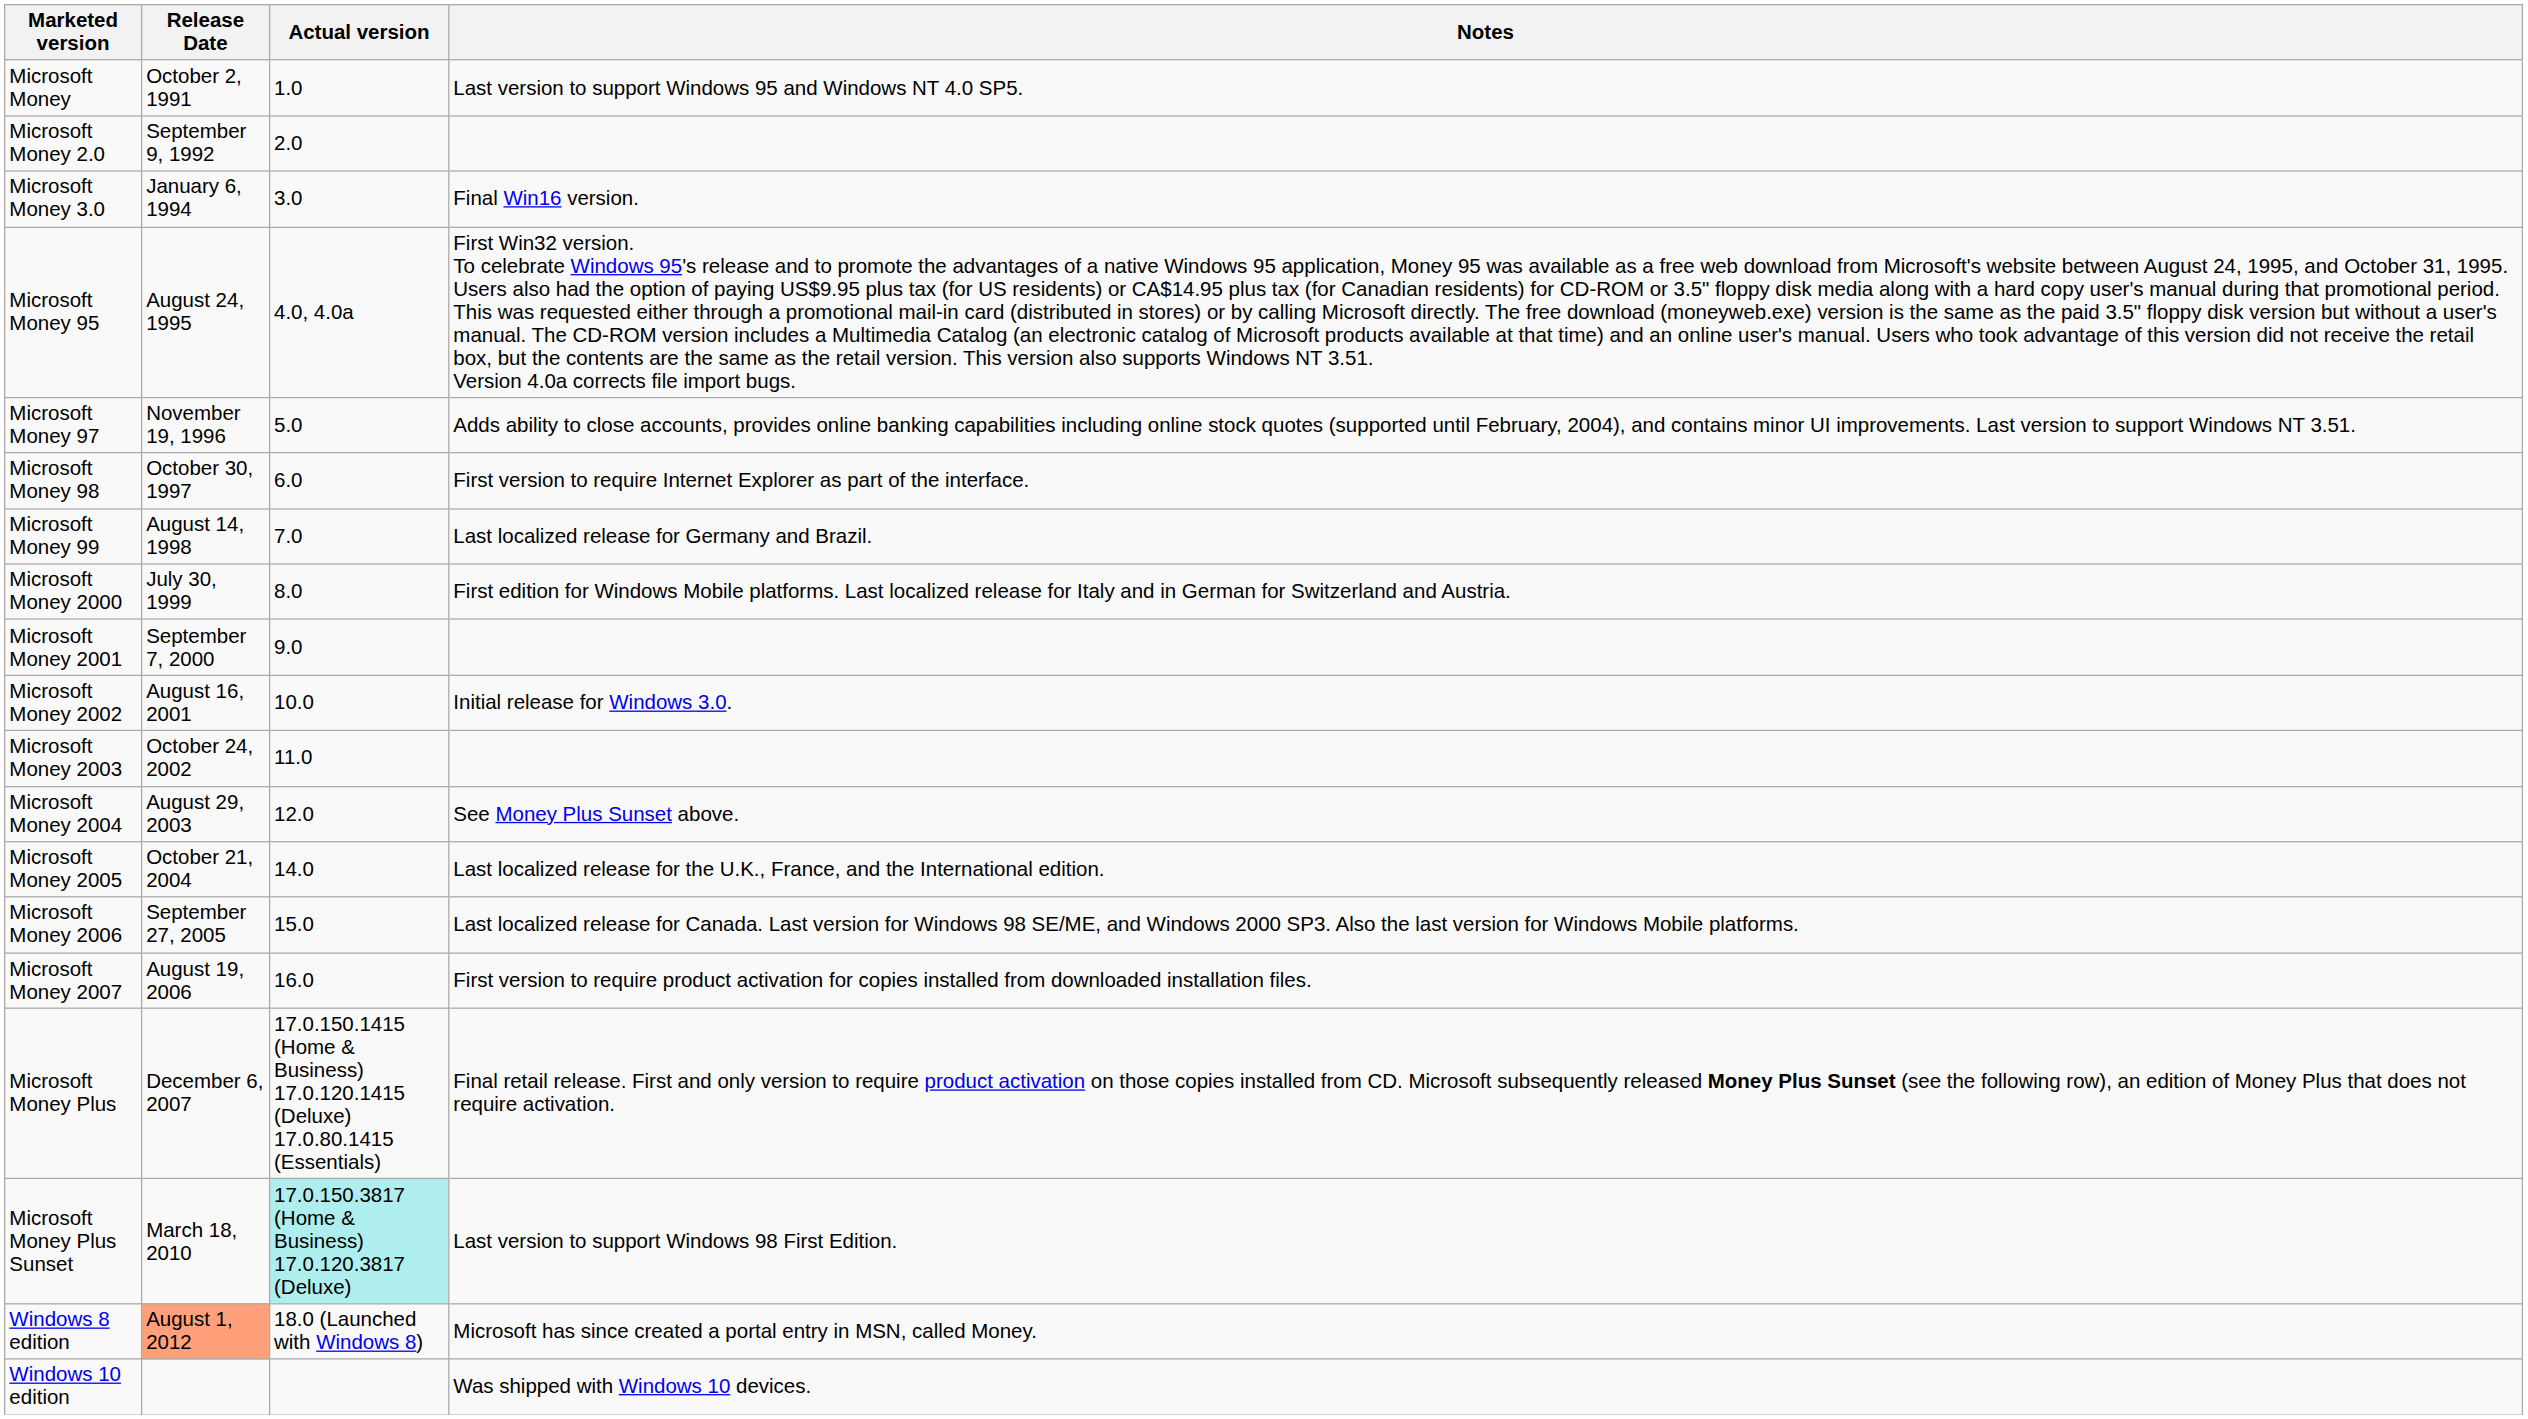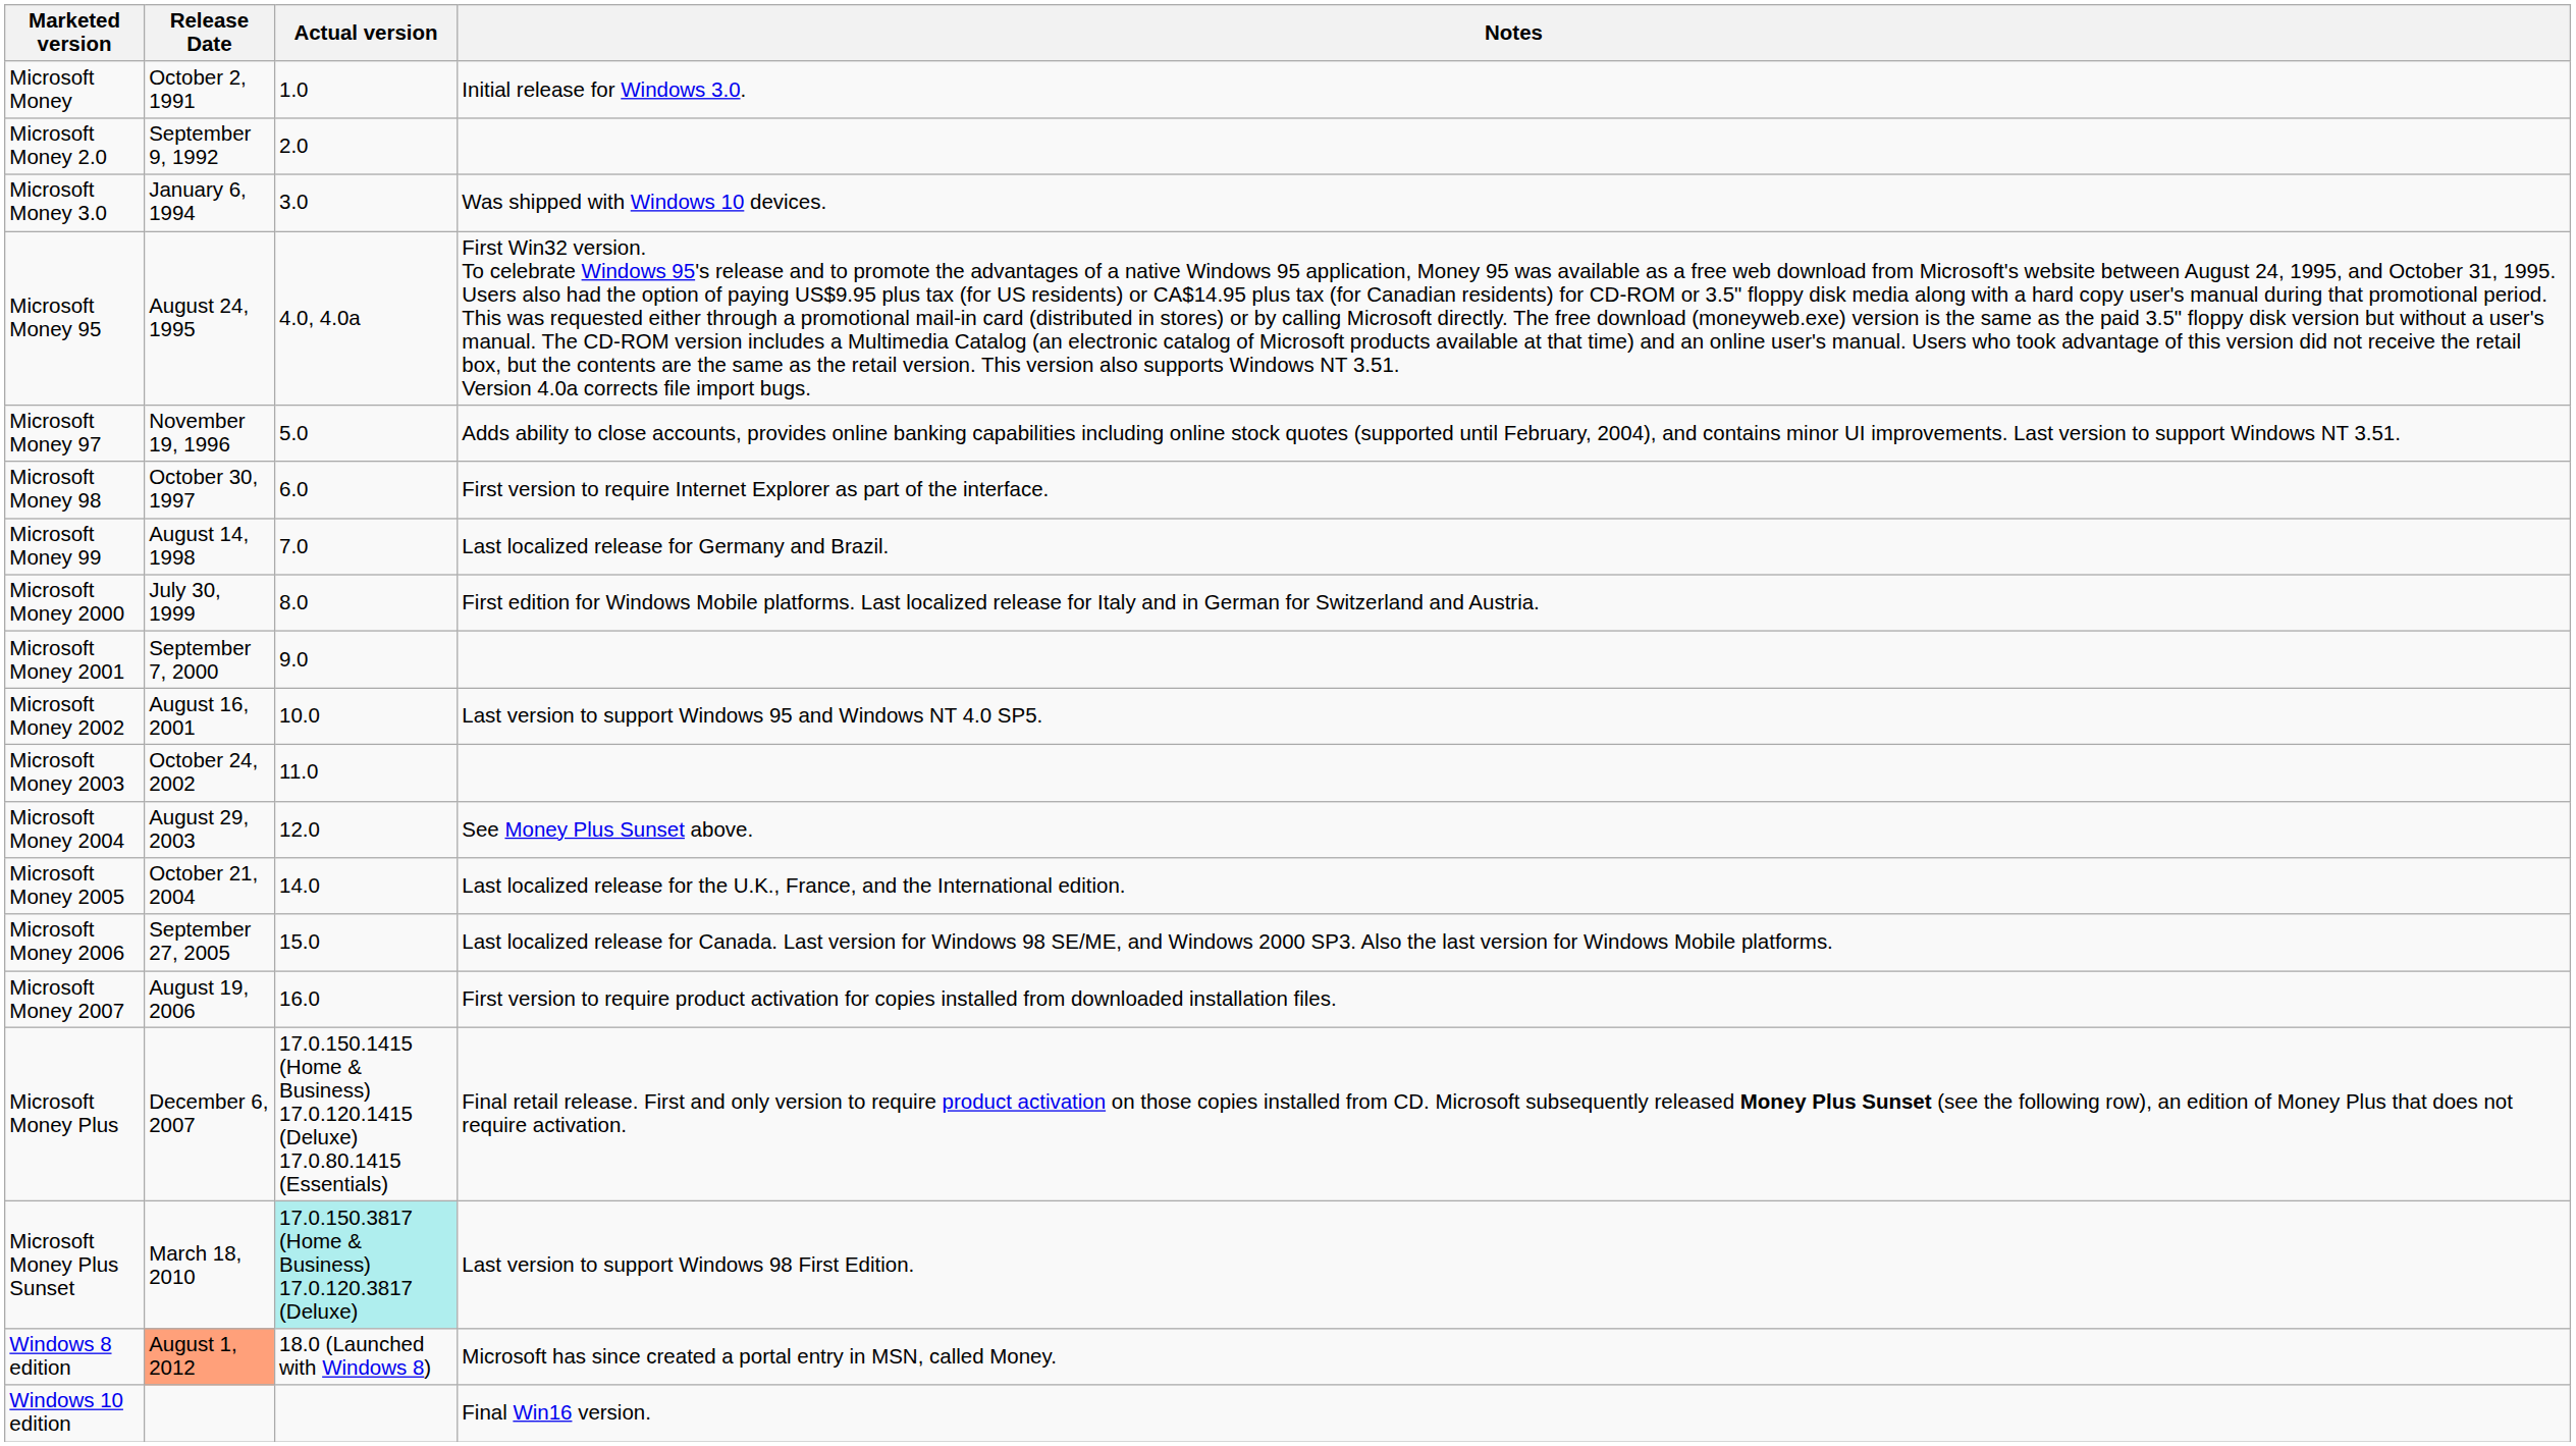Microsoft Money | Notes: Last version to support Windows 95 and Windows NT 4.0 SP5. -> Initial release for Windows 3.0.
Microsoft Money 3.0 | Notes: Final Win16 version. -> Was shipped with Windows 10 devices.
Microsoft Money 2002 | Notes: Initial release for Windows 3.0. -> Last version to support Windows 95 and Windows NT 4.0 SP5.
Windows 10 edition | Notes: Was shipped with Windows 10 devices. -> Final Win16 version.
